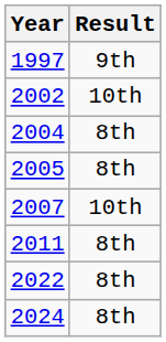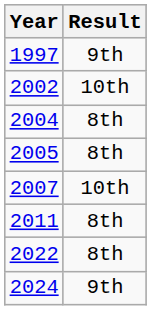2024 | Result: 8th -> 9th
